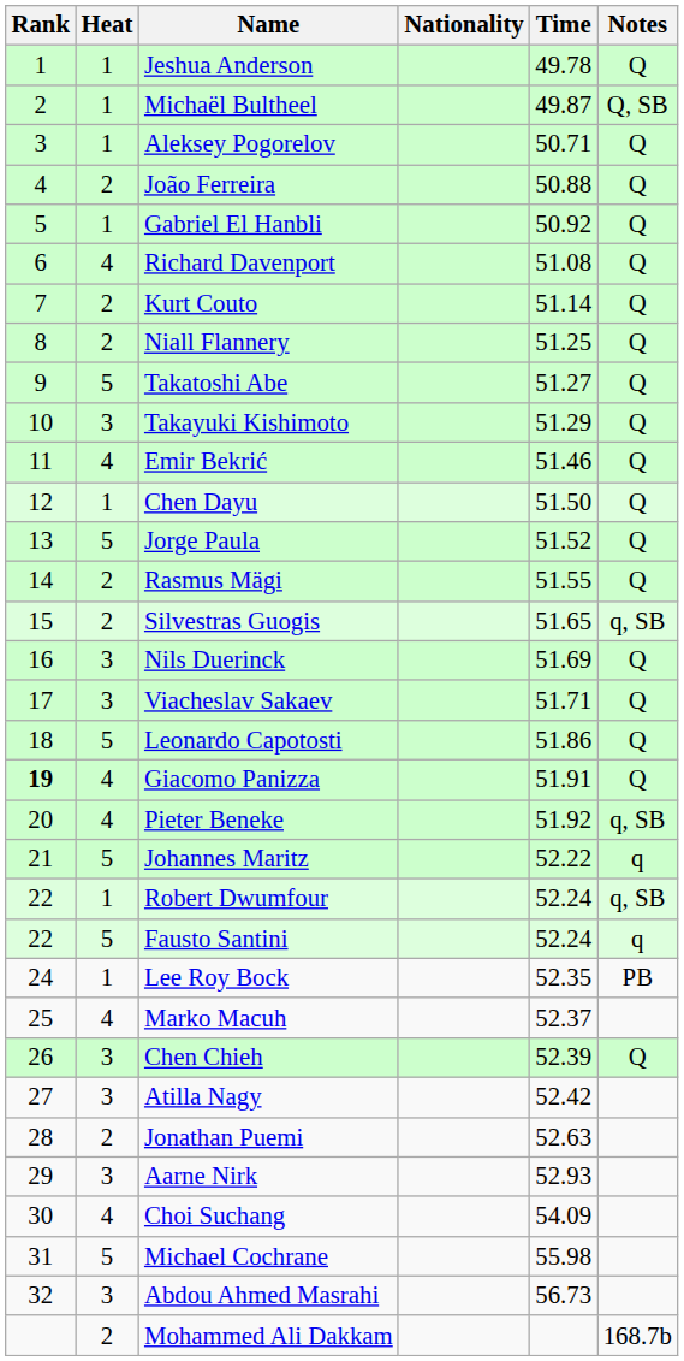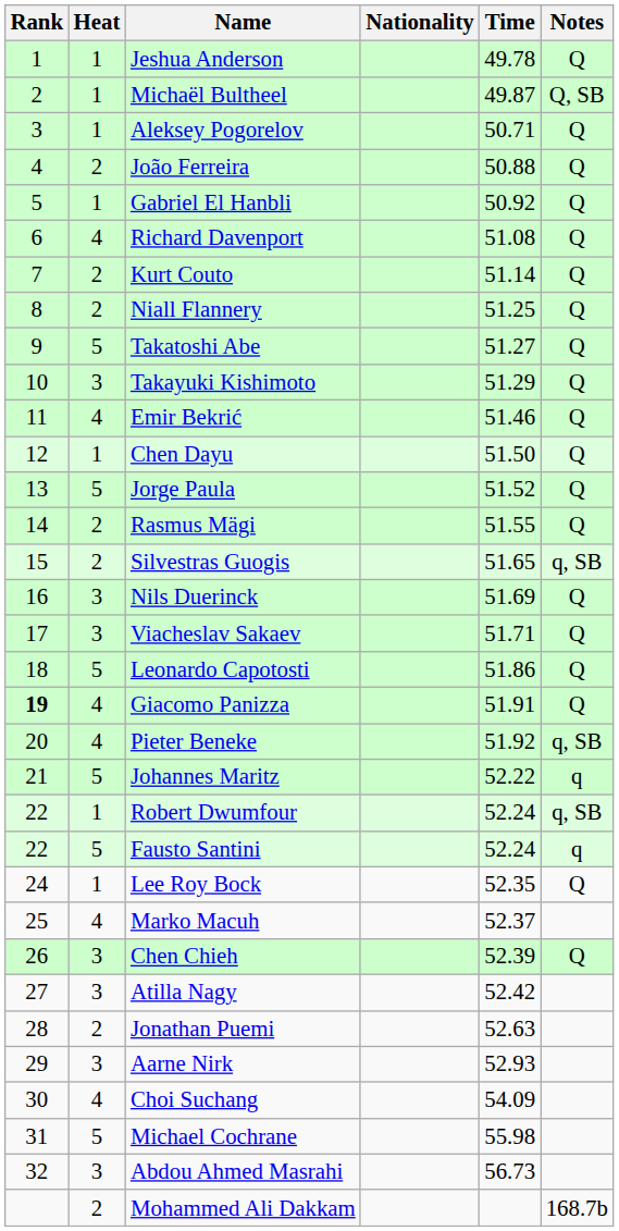Lee Roy Bock | Notes: PB -> Q
